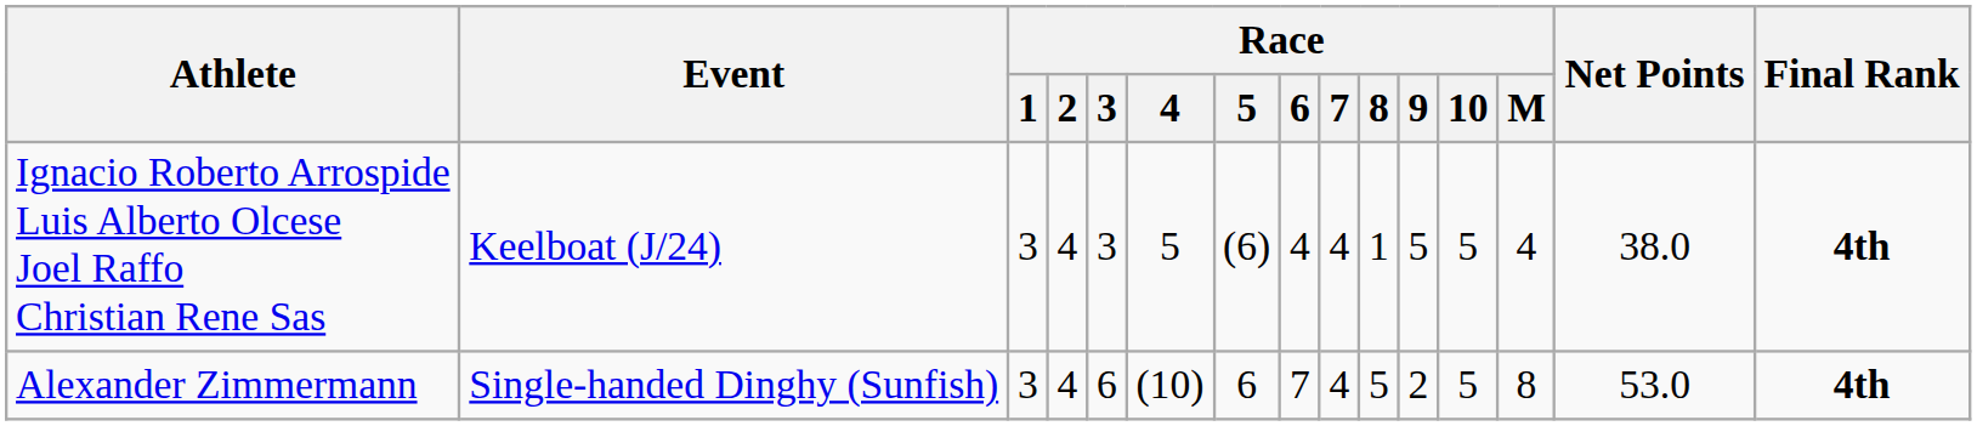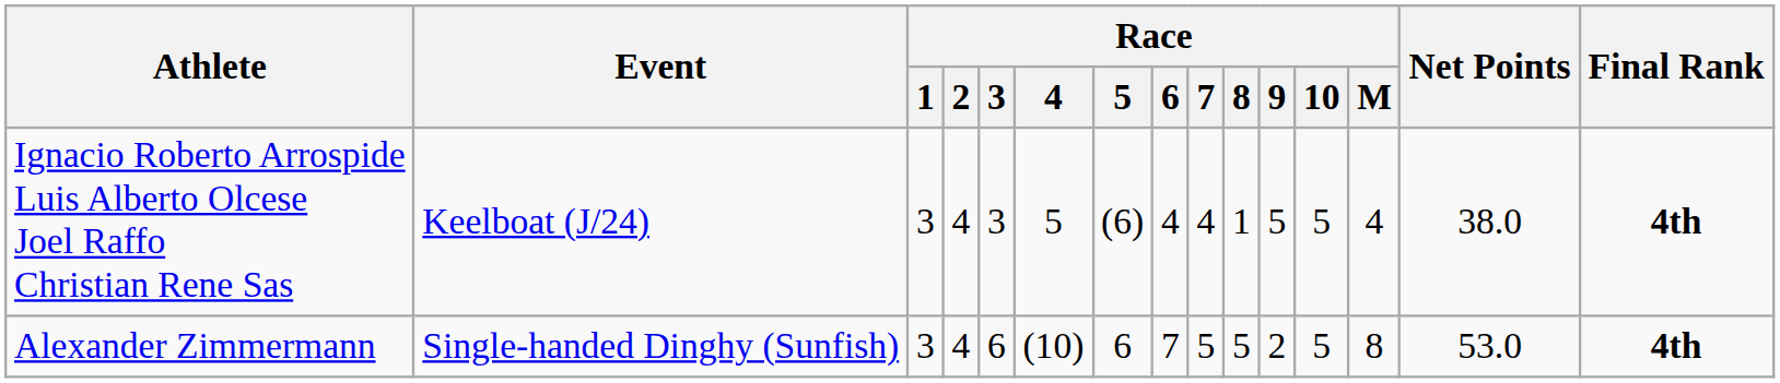Alexander Zimmermann | Race / 7: 4 -> 5
